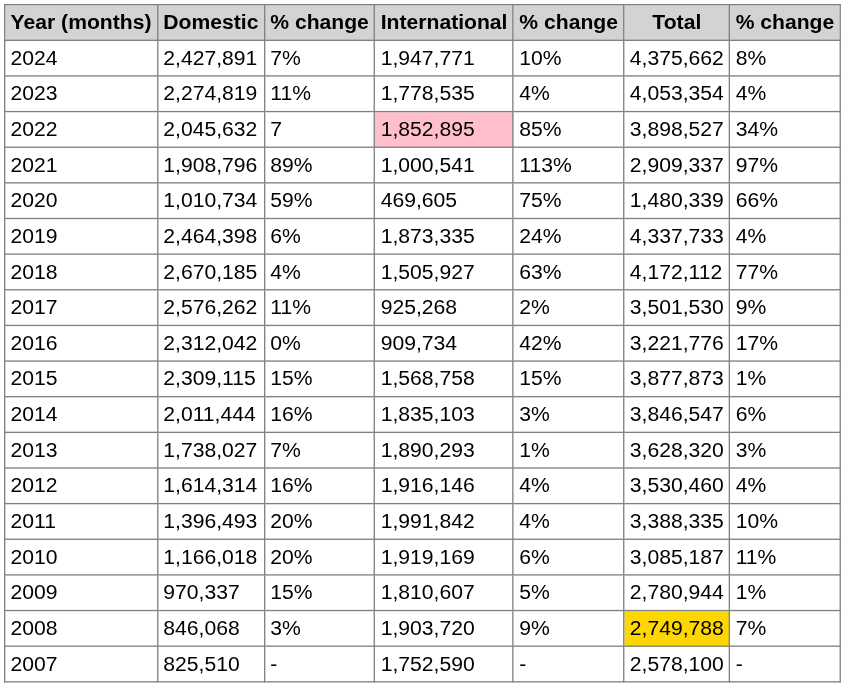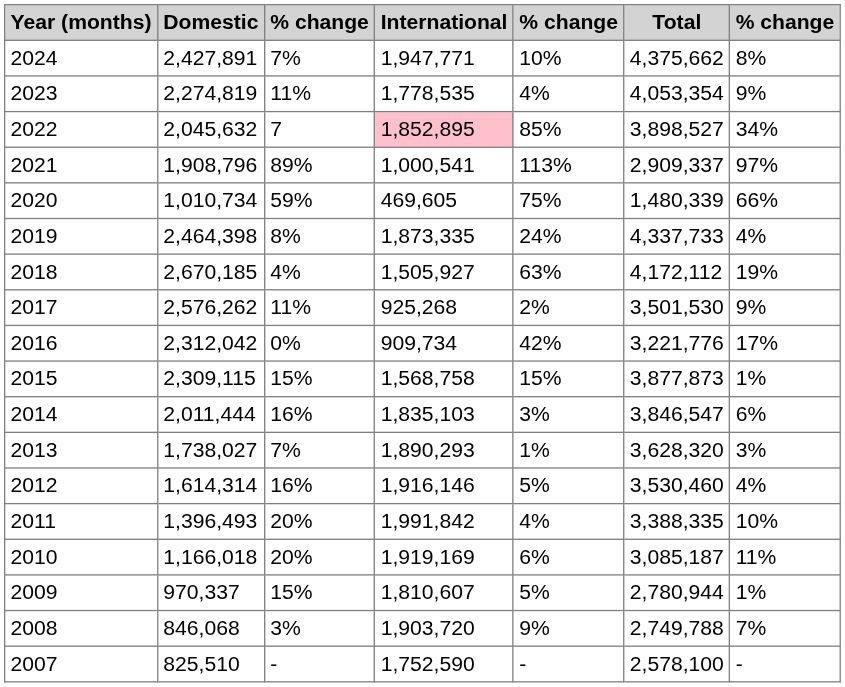2023 | column 7: 4% -> 9%
2019 | column 3: 6% -> 8%
2018 | column 7: 77% -> 19%
2012 | column 5: 4% -> 5%
2008 | Total: gold background -> no background
